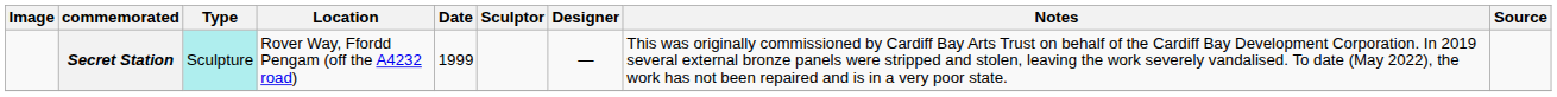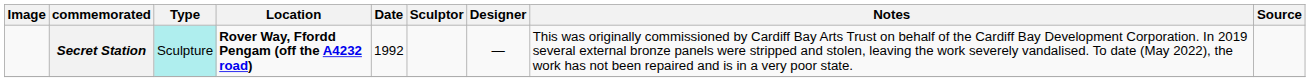Secret Station | Location: normal -> bold
Secret Station | Date: 1999 -> 1992
